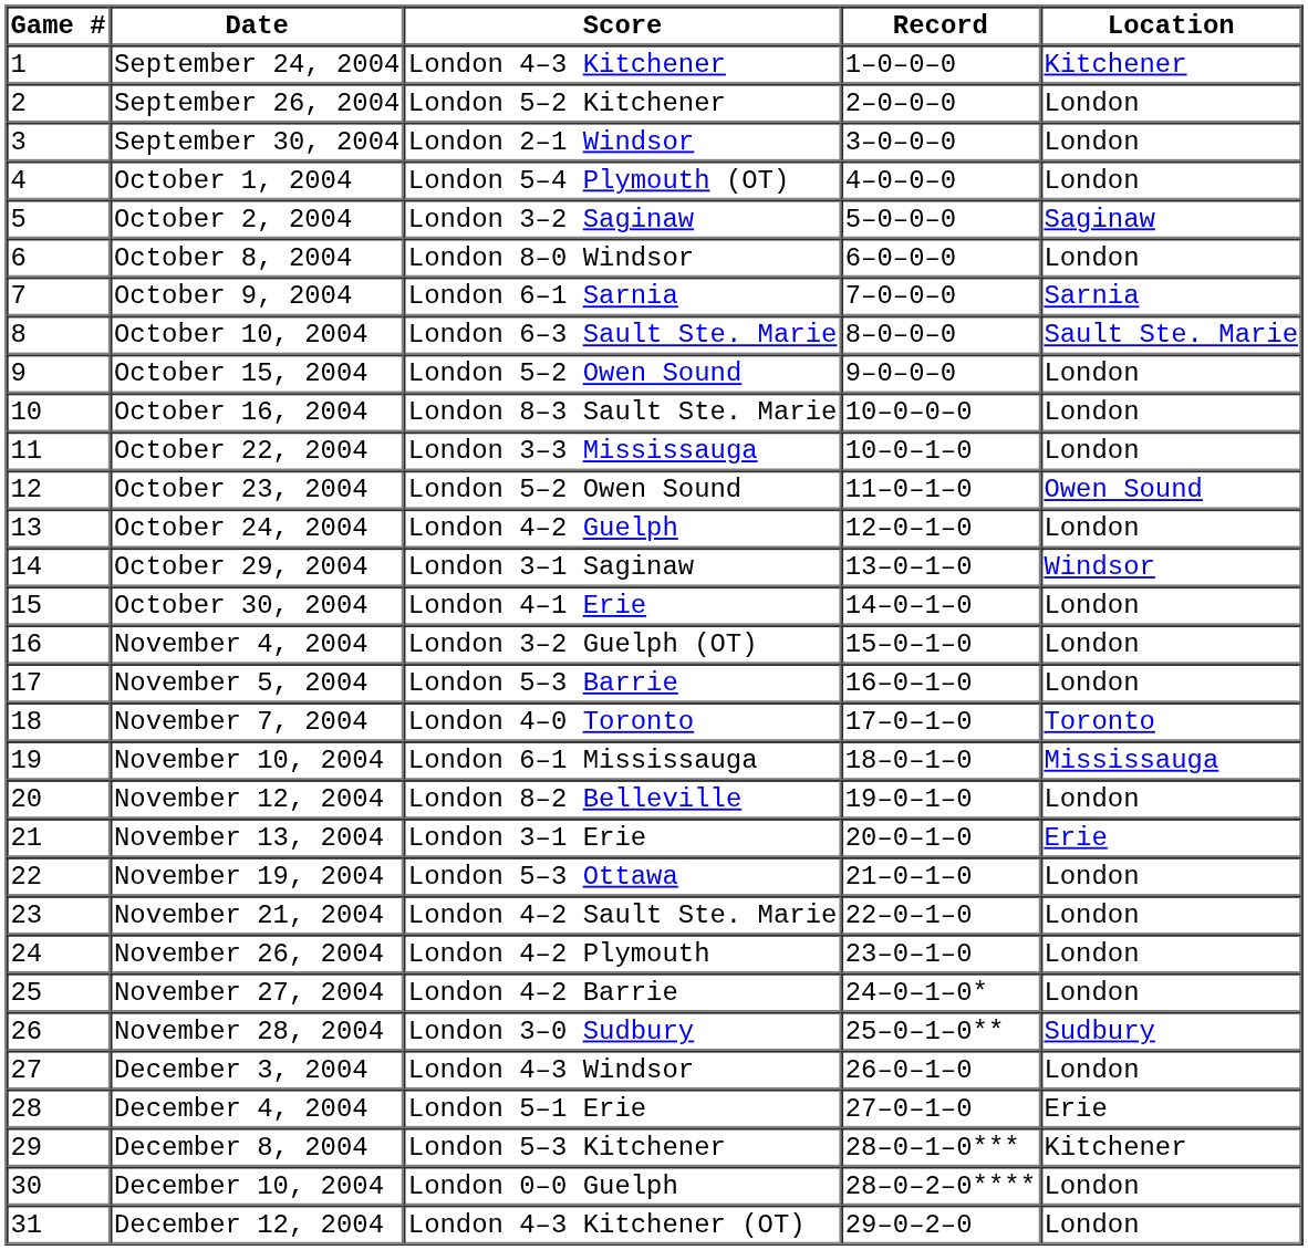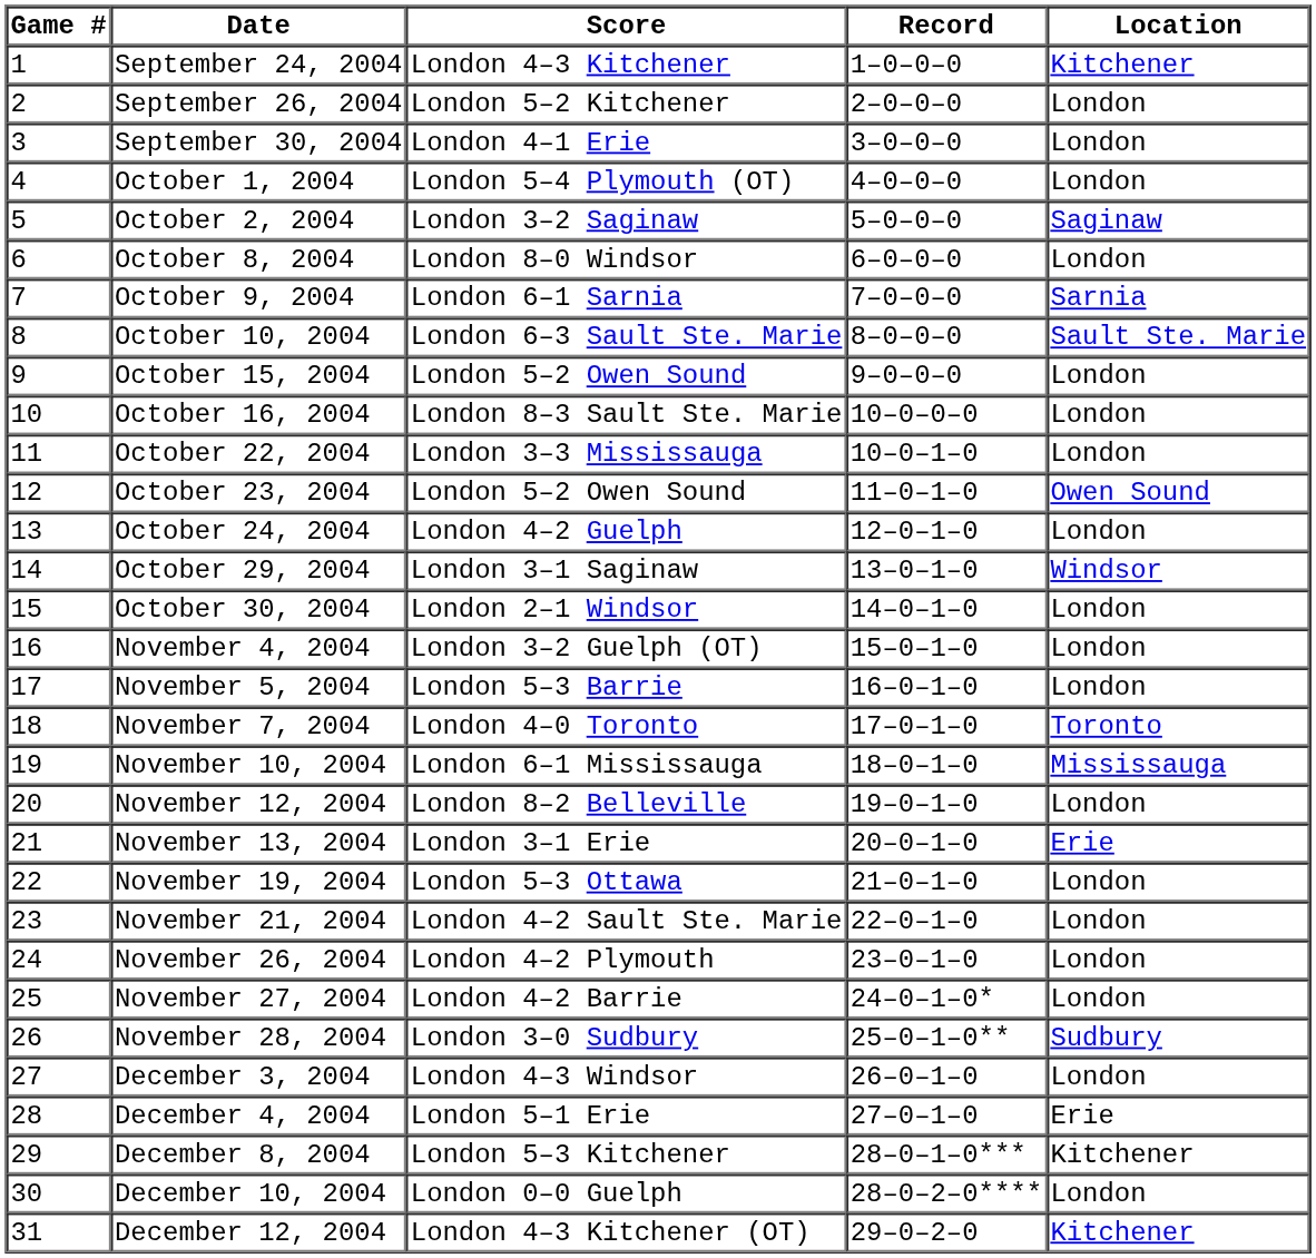September 30, 2004 | Score: London 2–1 Windsor -> London 4–1 Erie
October 30, 2004 | Score: London 4–1 Erie -> London 2–1 Windsor
December 12, 2004 | Location: London -> Kitchener
